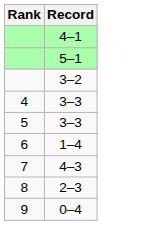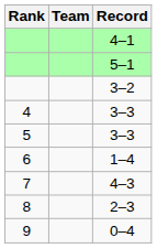+ column: Team
